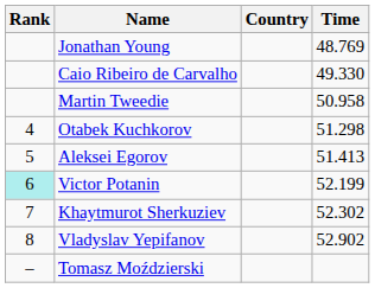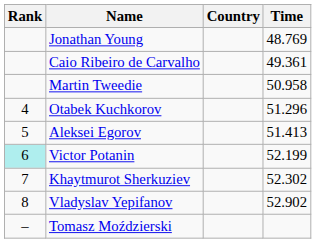Caio Ribeiro de Carvalho | Time: 49.330 -> 49.361
Otabek Kuchkorov | Time: 51.298 -> 51.296
